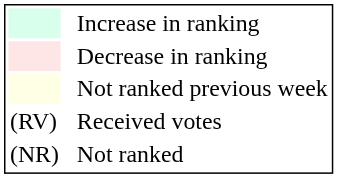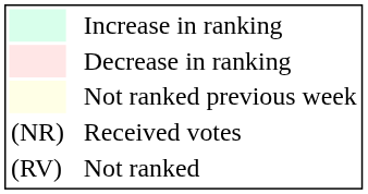Received votes | column 1: (RV) -> (NR)
Not ranked | column 1: (NR) -> (RV)
